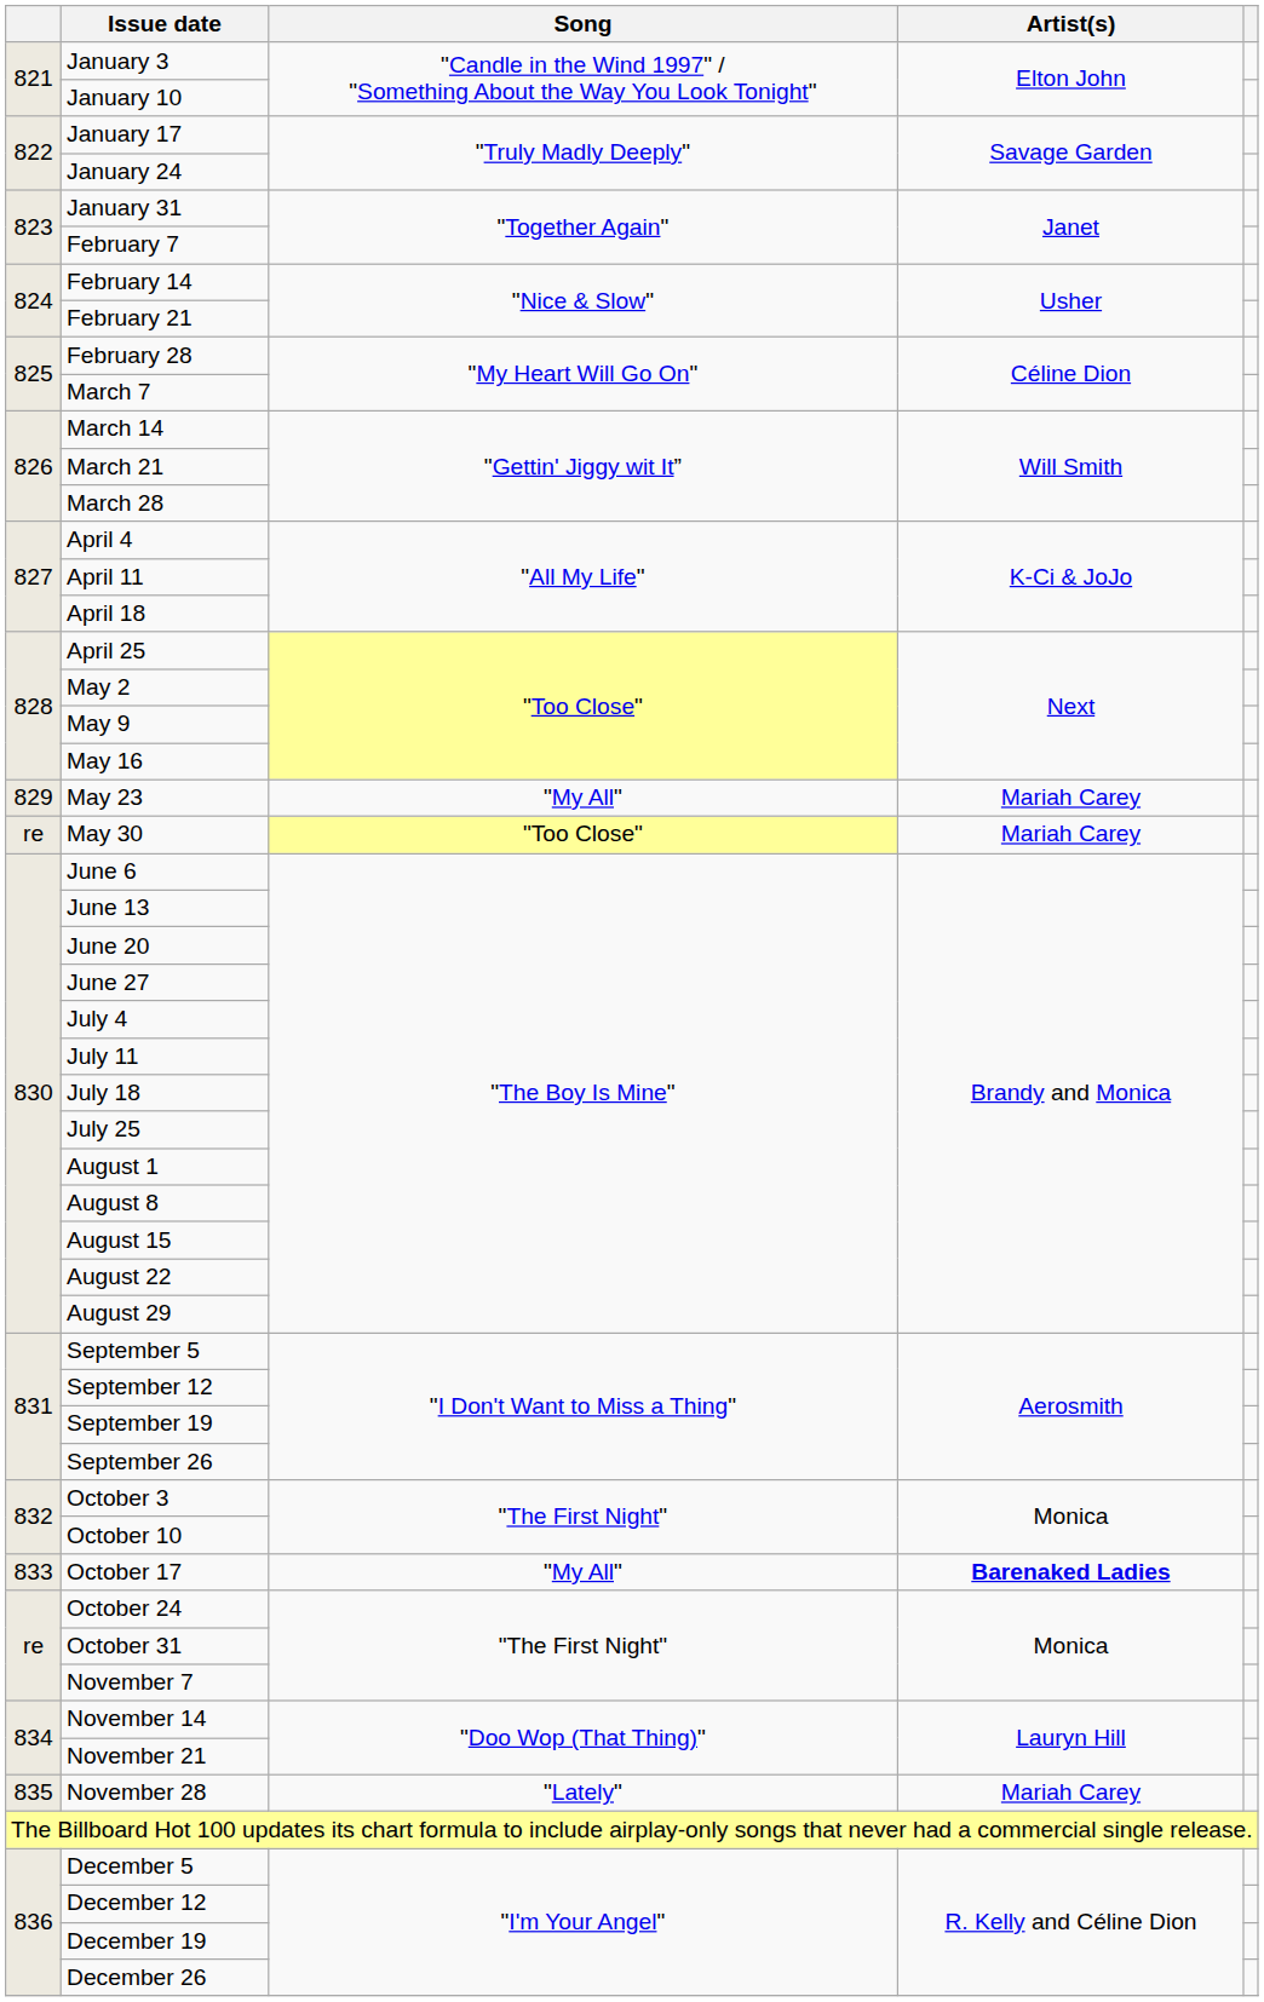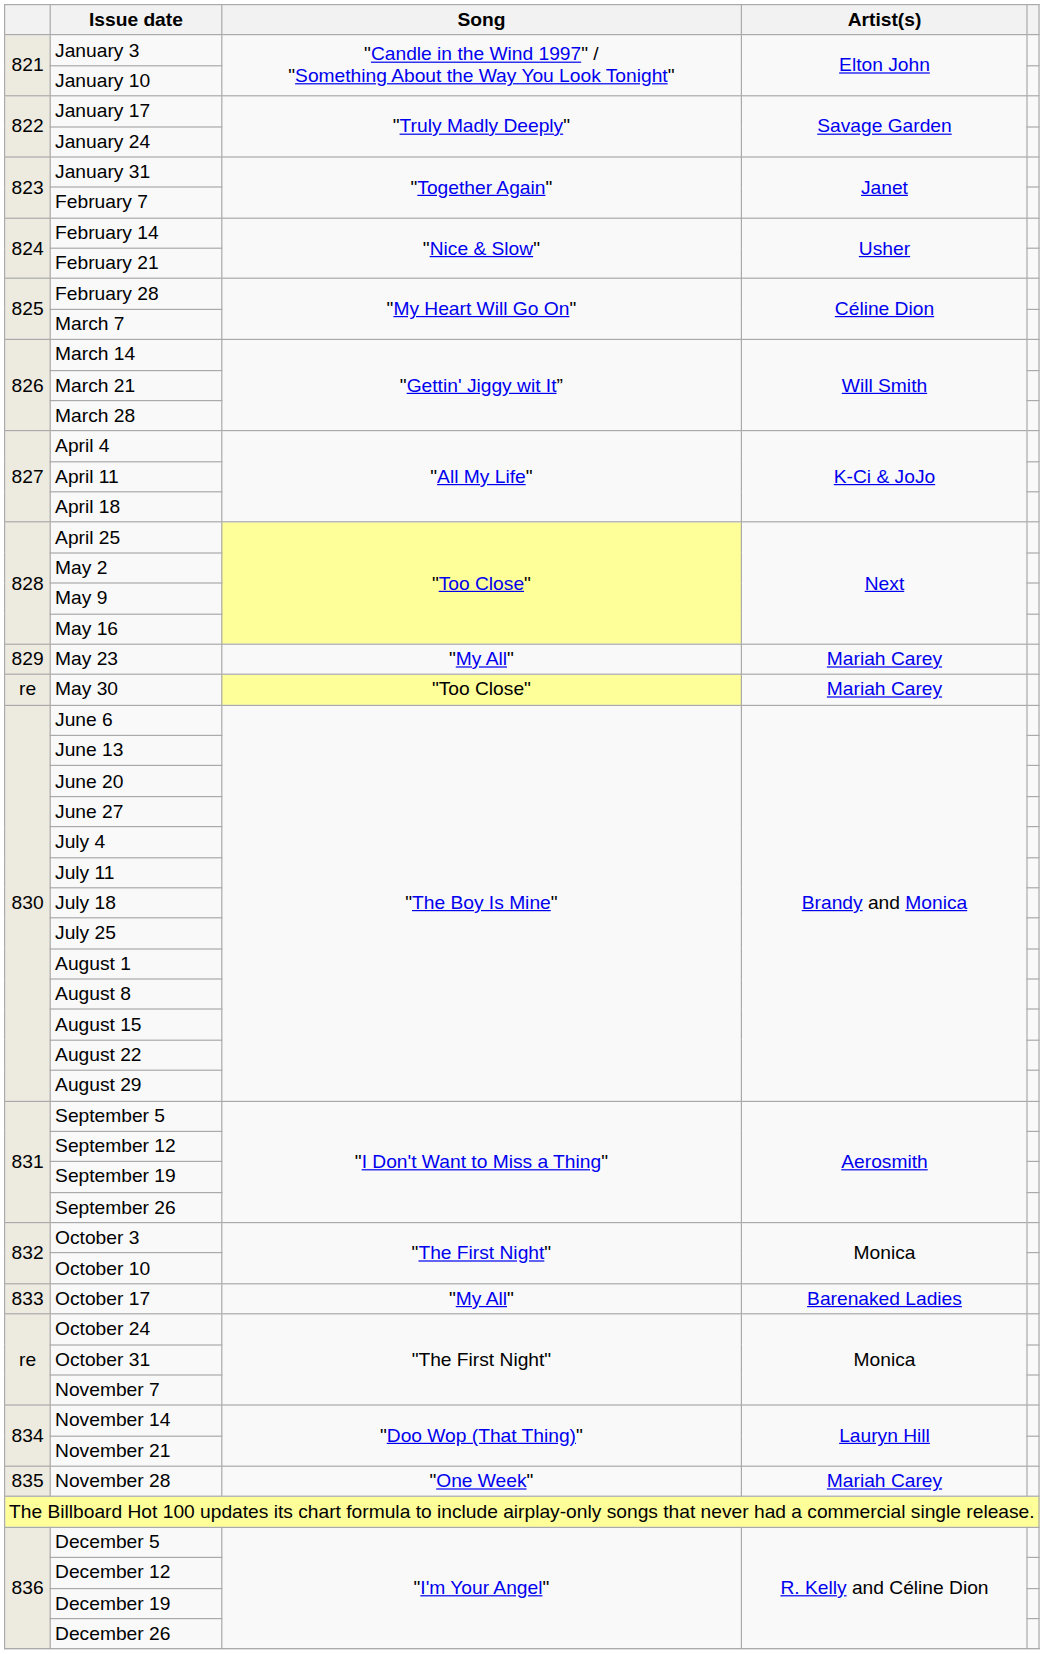October 17 | Artist(s): bold -> normal
November 28 | Song: "Lately" -> "One Week"
